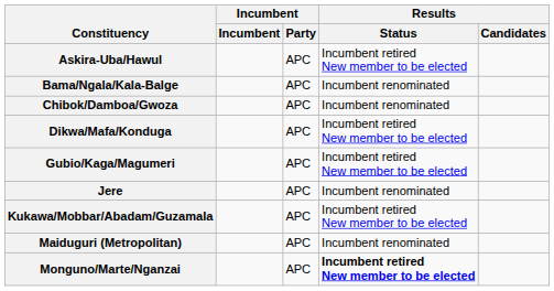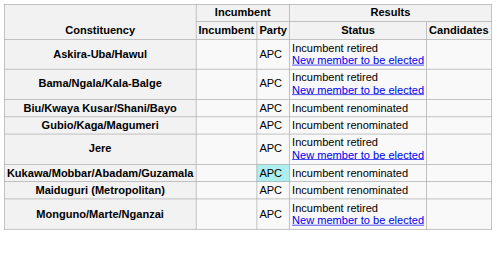Bama/Ngala/Kala-Balge | Results / Status: Incumbent renominated -> Incumbent retired New member to be elected
+ row: Biu/Kwaya Kusar/Shani/Bayo | APC | Incumbent renominated
- row: Chibok/Damboa/Gwoza | APC | Incumbent renominated
- row: Dikwa/Mafa/Konduga | APC | Incumbent retired New member to be elected
Gubio/Kaga/Magumeri | Results / Status: Incumbent retired New member to be elected -> Incumbent renominated
Jere | Results / Status: Incumbent renominated -> Incumbent retired New member to be elected
Kukawa/Mobbar/Abadam/Guzamala | Incumbent / Party: no background -> paleturquoise background
Kukawa/Mobbar/Abadam/Guzamala | Results / Status: Incumbent retired New member to be elected -> Incumbent renominated
Monguno/Marte/Nganzai | Results / Status: bold -> normal
